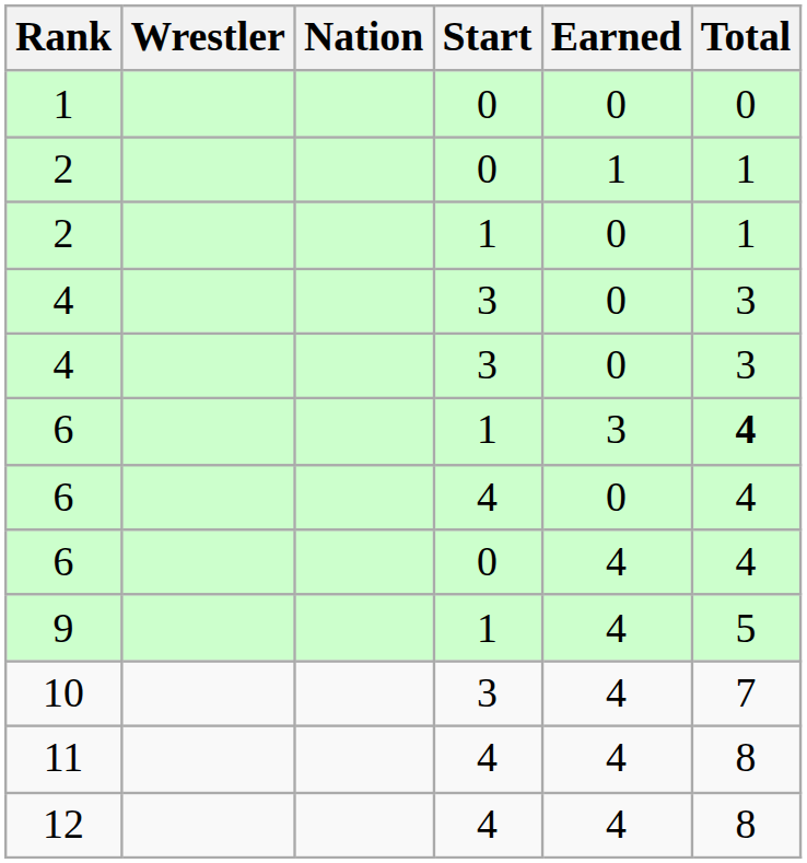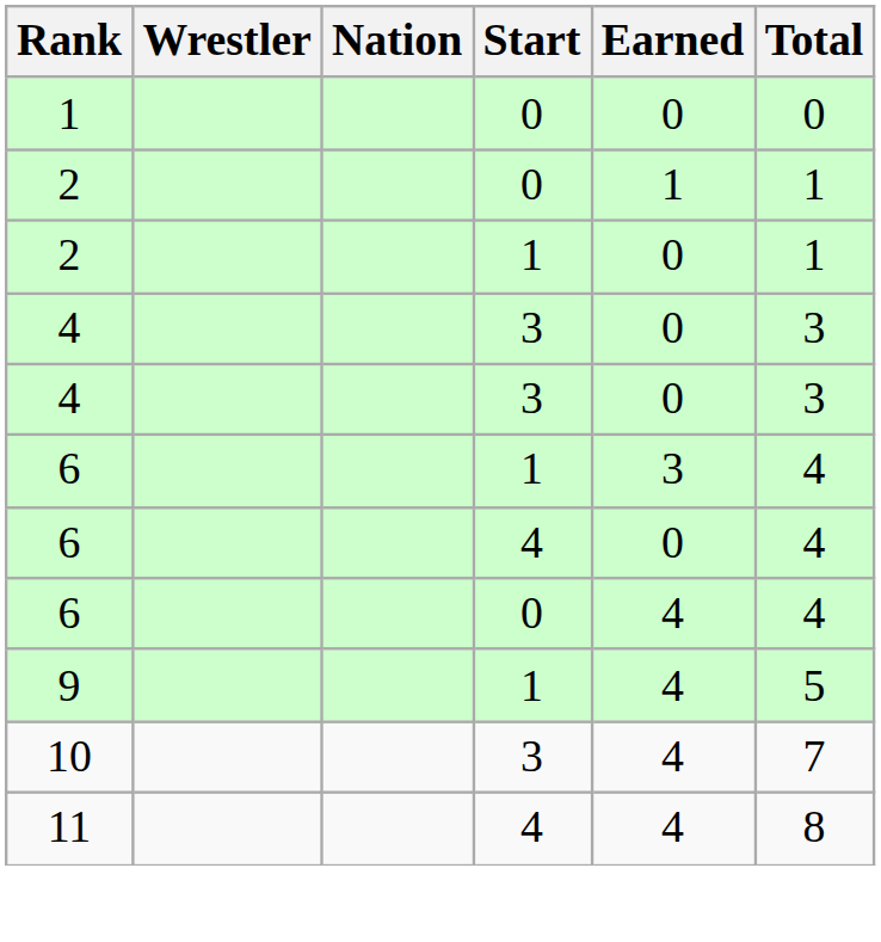6 / 1 | Total: bold -> normal
- row: 12 | 4 | 4 | 8
